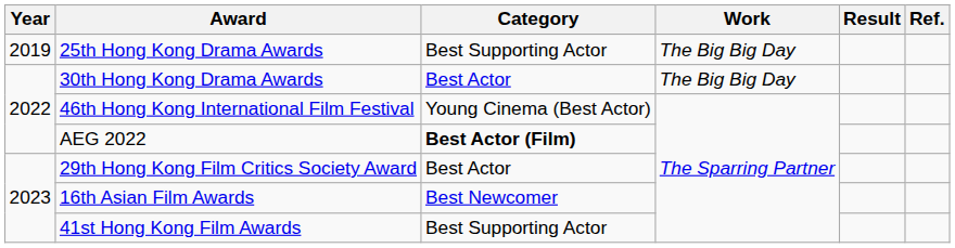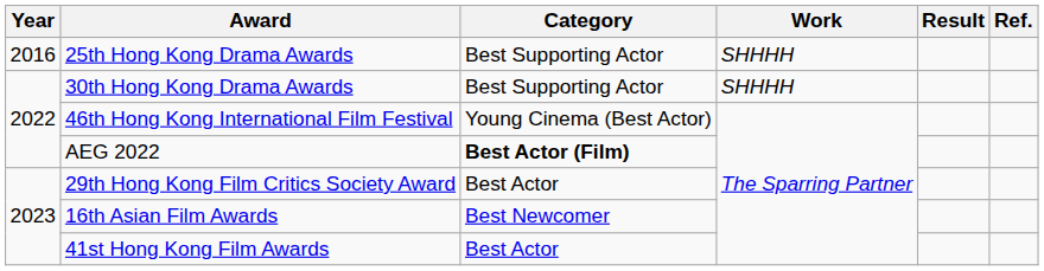25th Hong Kong Drama Awards | Year: 2019 -> 2016
25th Hong Kong Drama Awards | Work: The Big Big Day -> SHHHH
30th Hong Kong Drama Awards | Category: Best Actor -> Best Supporting Actor
30th Hong Kong Drama Awards | Work: The Big Big Day -> SHHHH
41st Hong Kong Film Awards | Category: Best Supporting Actor -> Best Actor
